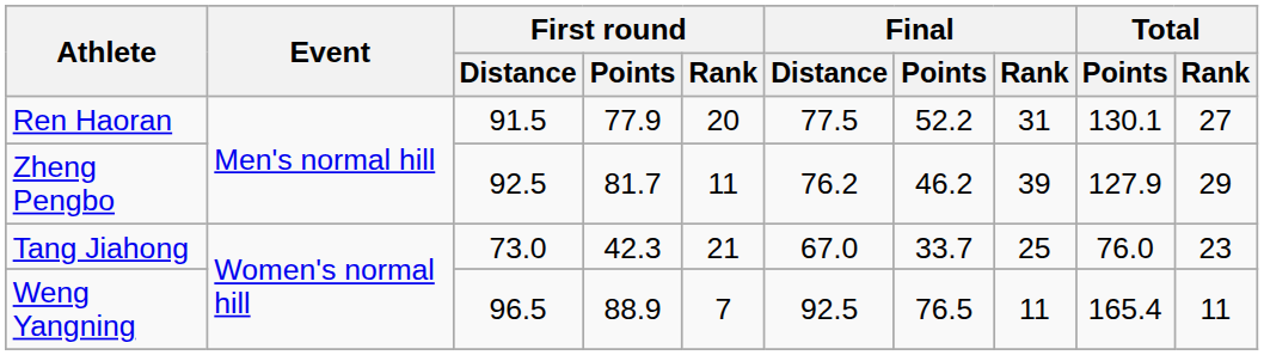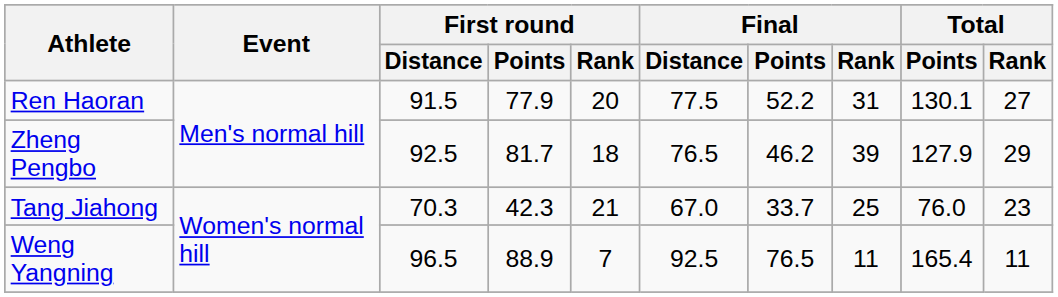Zheng Pengbo | First round / Rank: 11 -> 18
Zheng Pengbo | Final / Distance: 76.2 -> 76.5
Tang Jiahong | First round / Distance: 73.0 -> 70.3
